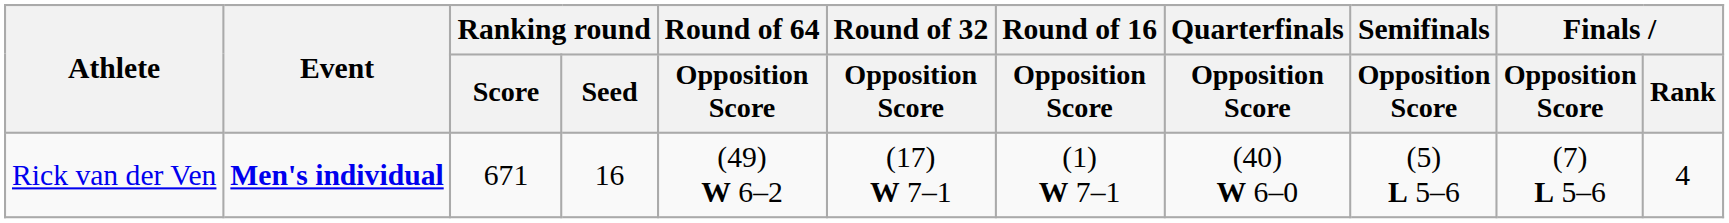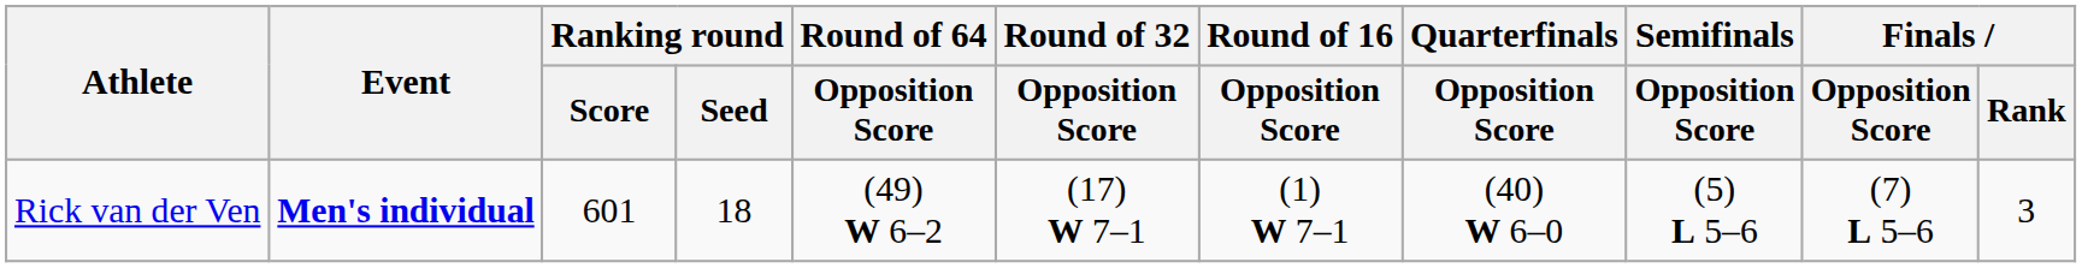Rick van der Ven | Ranking round / Score: 671 -> 601
Rick van der Ven | Ranking round / Seed: 16 -> 18
Rick van der Ven | Finals / Rank: 4 -> 3
